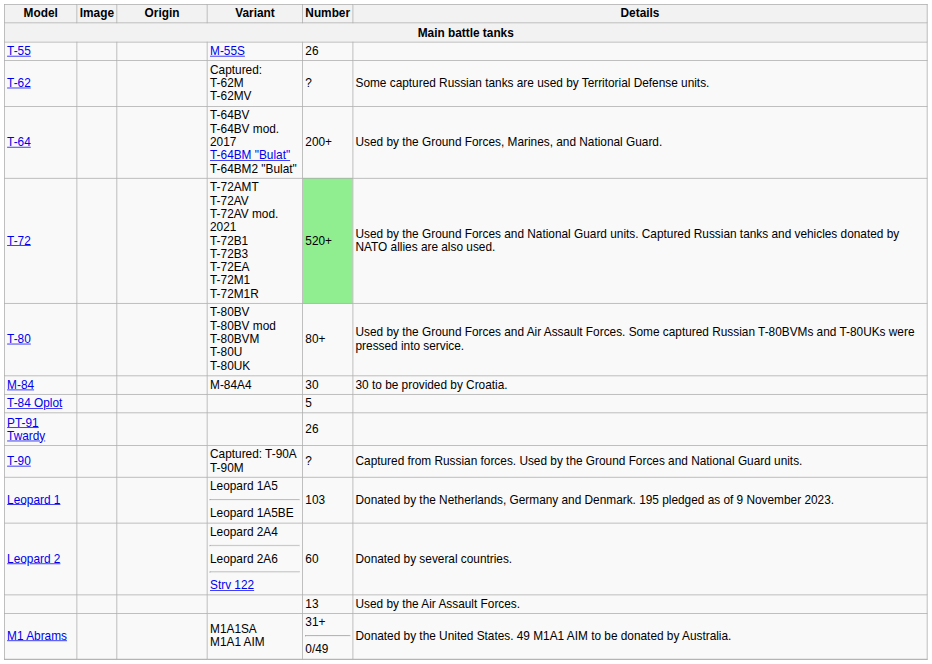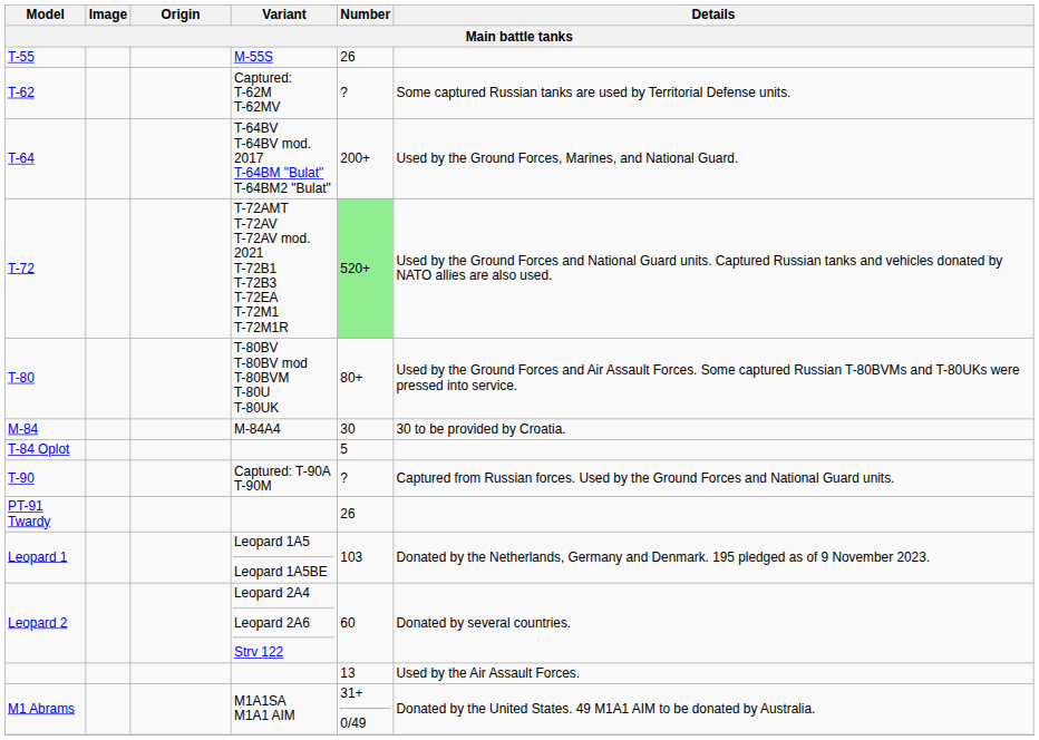rows swapped: T-90 <-> PT-91 Twardy
